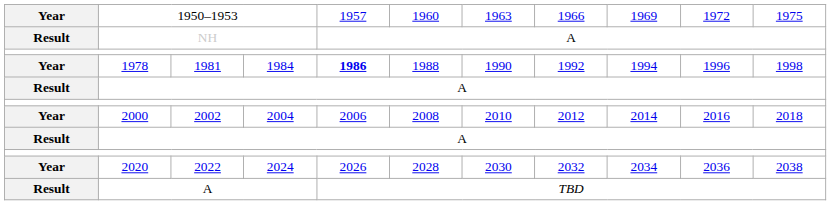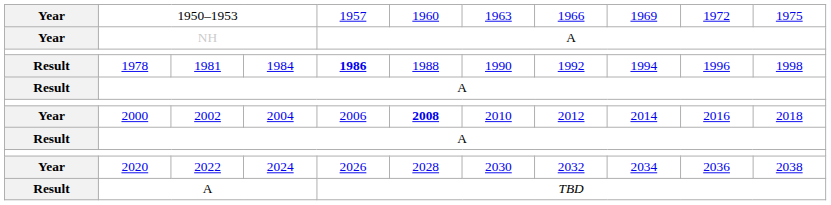NH | column 1: Result -> Year
1978 | column 1: Year -> Result
2000 | column 6: normal -> bold
